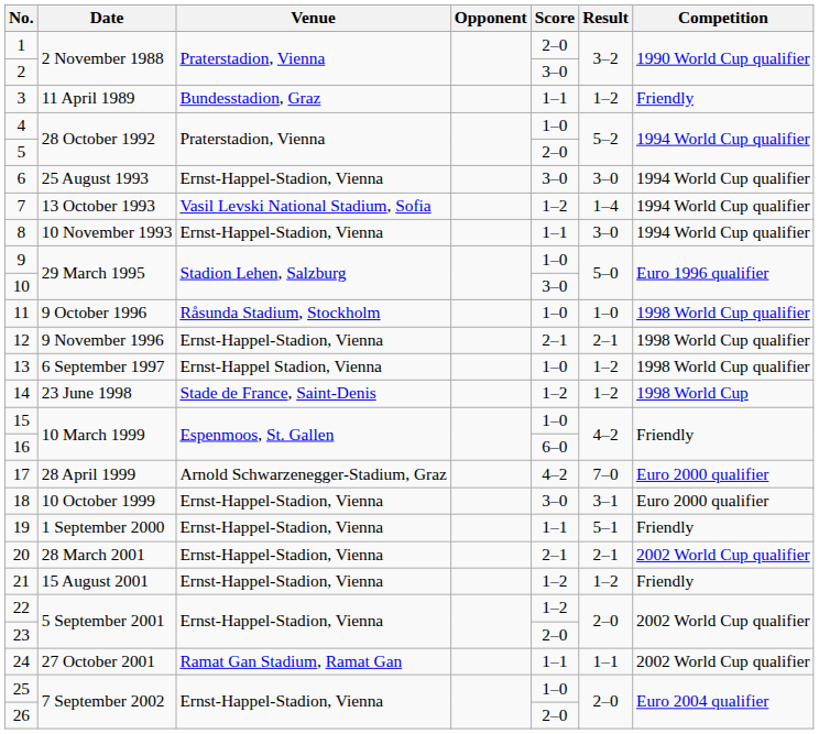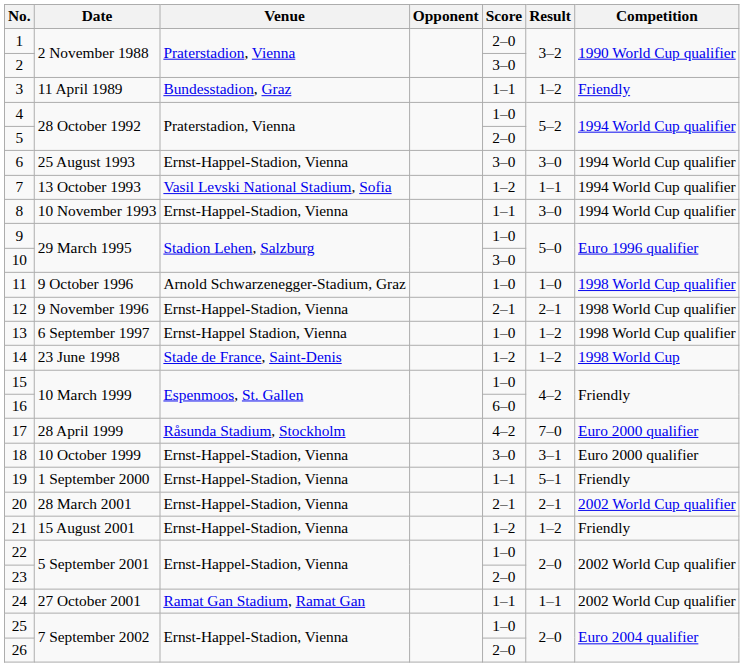7 | Result: 1–4 -> 1–1
11 | Venue: Råsunda Stadium, Stockholm -> Arnold Schwarzenegger-Stadium, Graz
17 | Venue: Arnold Schwarzenegger-Stadium, Graz -> Råsunda Stadium, Stockholm
22 | Score: 1–2 -> 1–0
